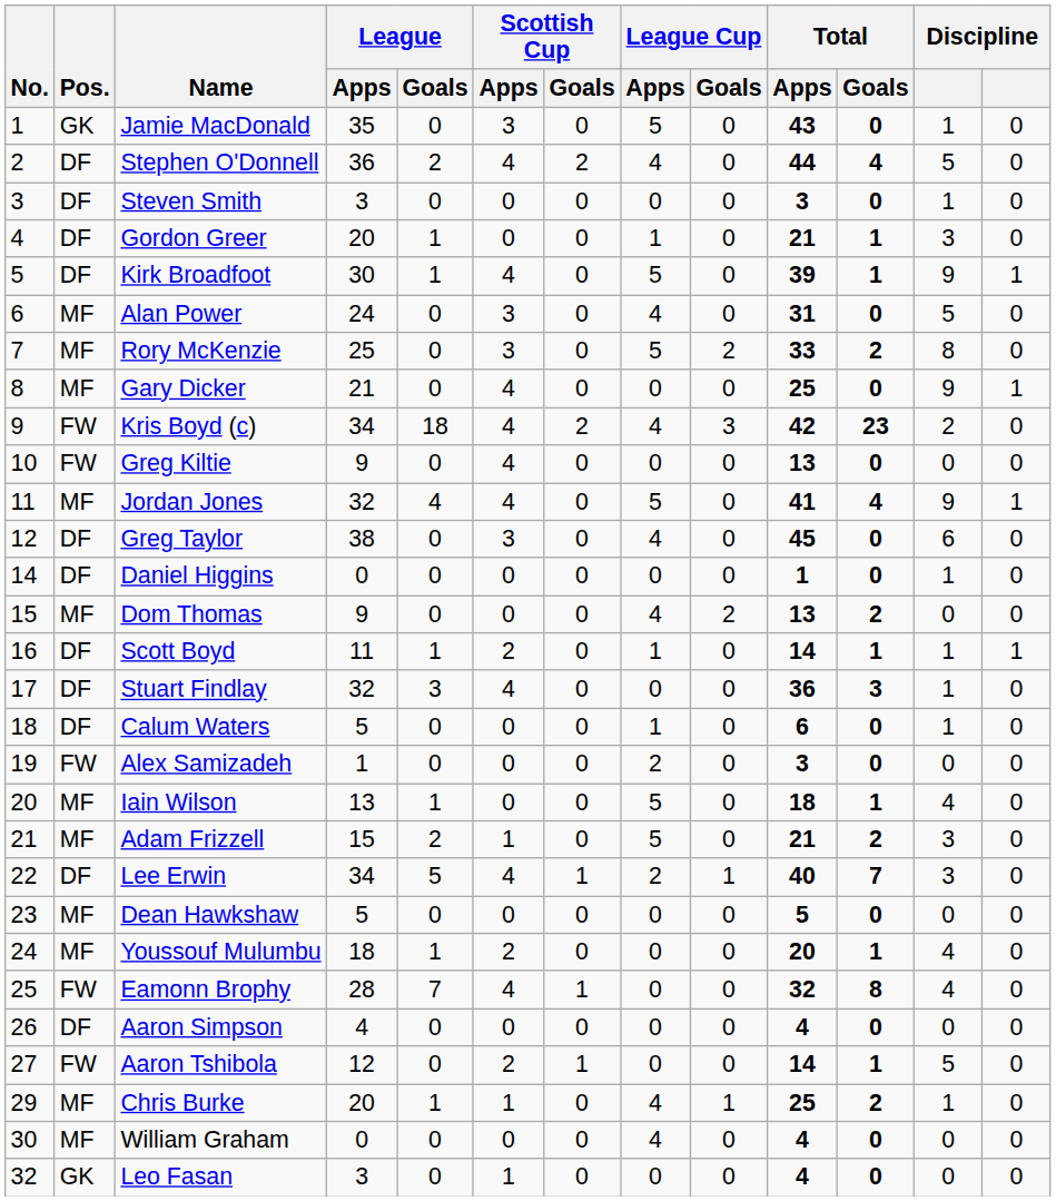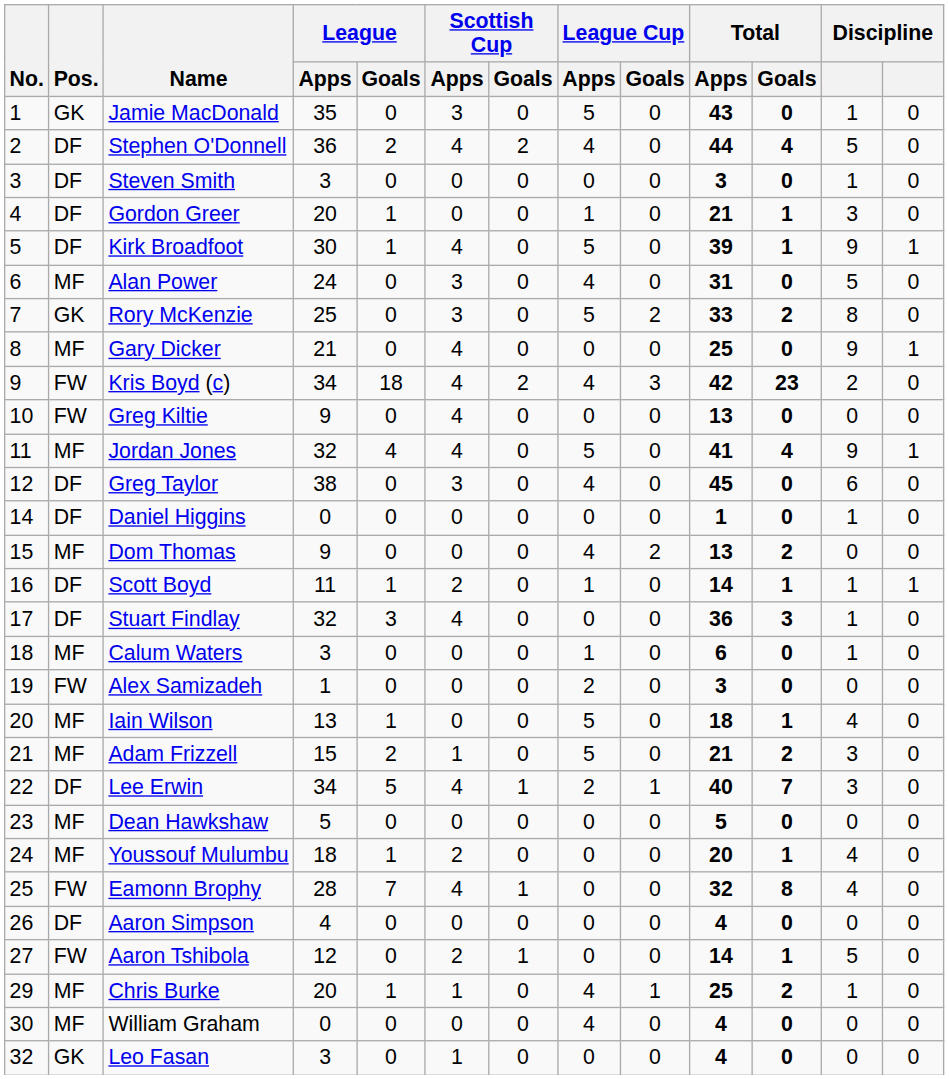Rory McKenzie | Pos.: MF -> GK
Calum Waters | Pos.: DF -> MF
Calum Waters | League / Apps: 5 -> 3
